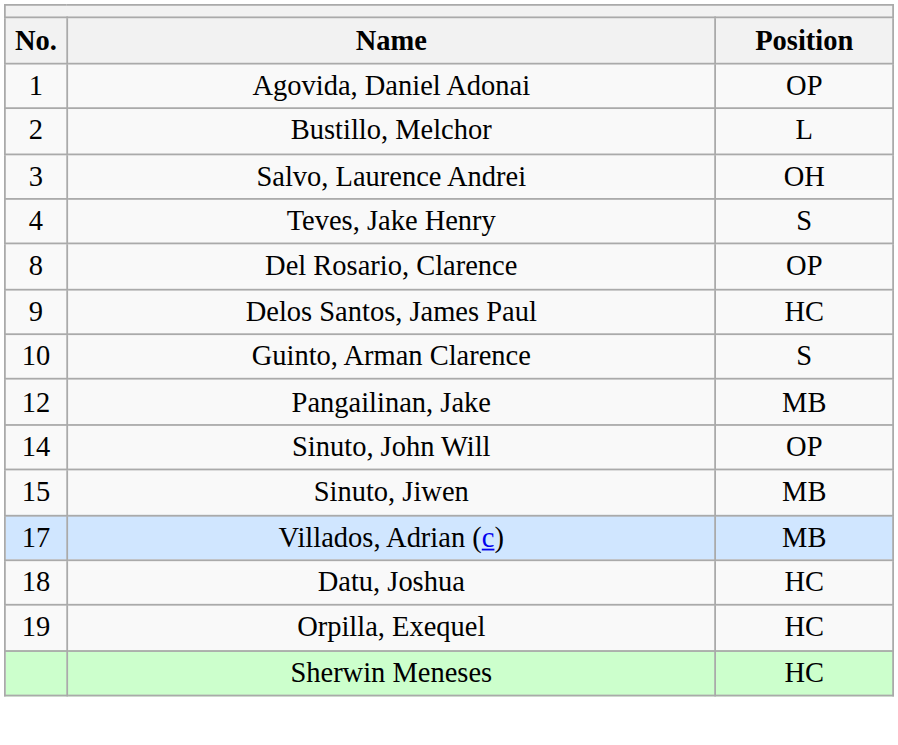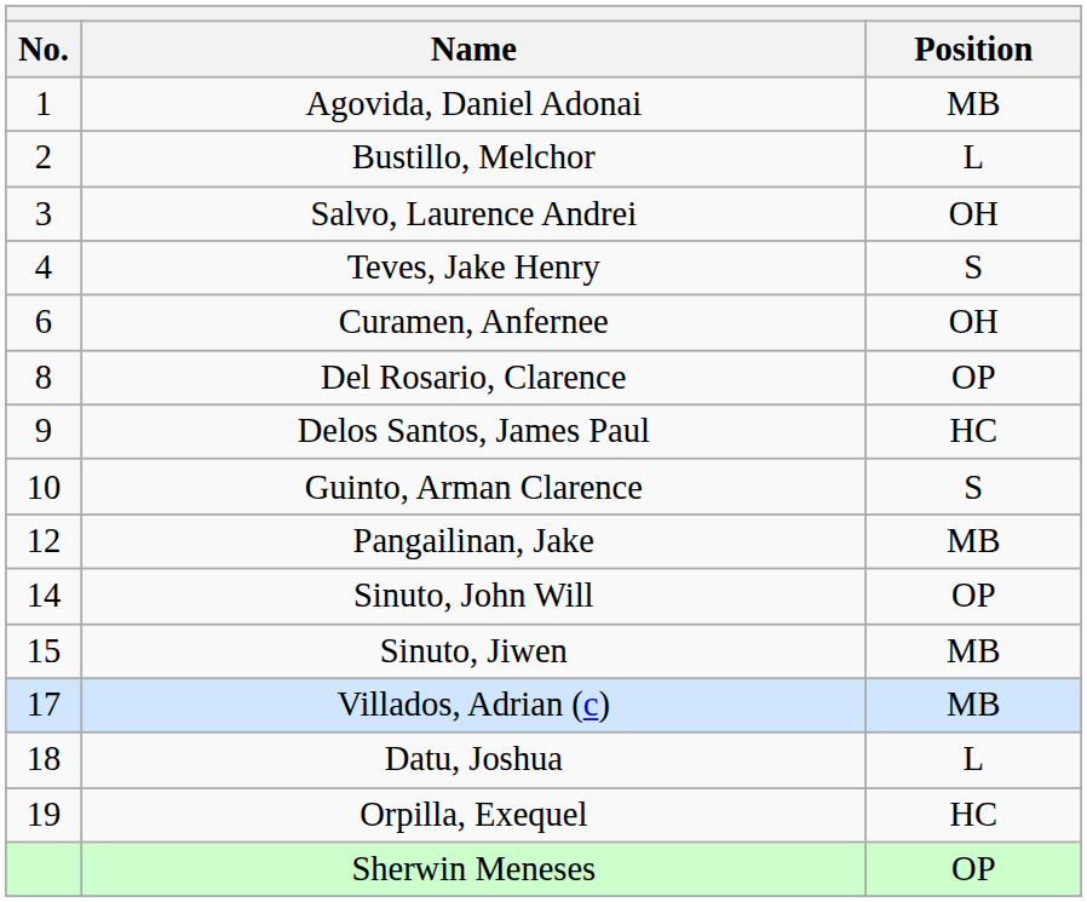Agovida, Daniel Adonai | Position: OP -> MB
+ row: 6 | Curamen, Anfernee | OH
Datu, Joshua | Position: HC -> L
Sherwin Meneses | Position: HC -> OP
